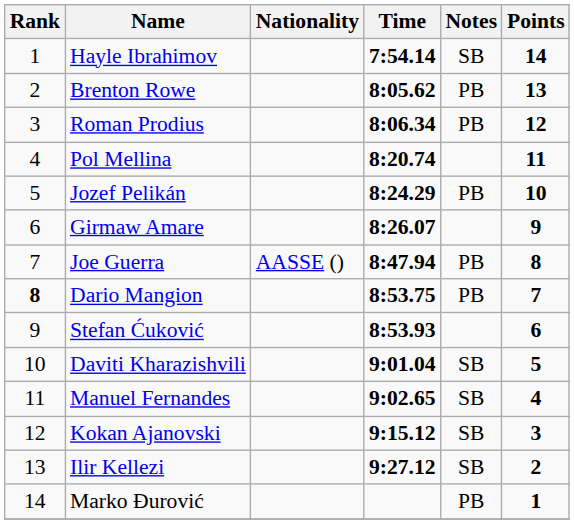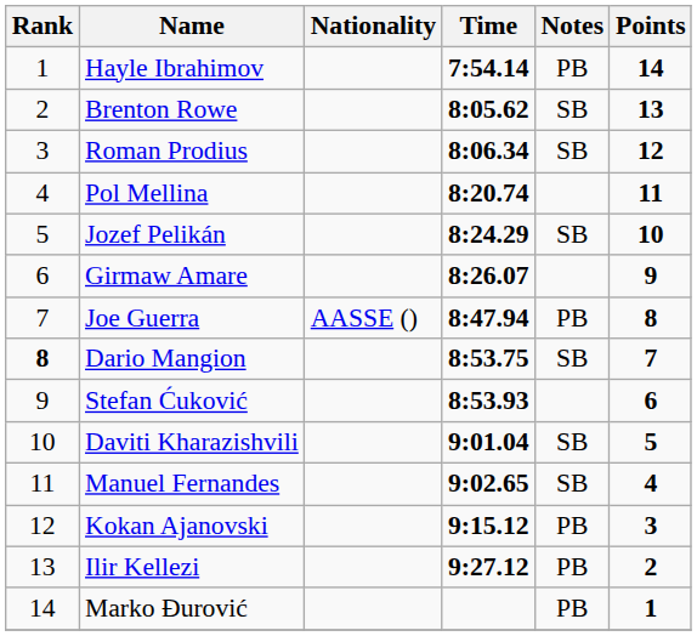Hayle Ibrahimov | Notes: SB -> PB
Brenton Rowe | Notes: PB -> SB
Roman Prodius | Notes: PB -> SB
Jozef Pelikán | Notes: PB -> SB
Dario Mangion | Notes: PB -> SB
Kokan Ajanovski | Notes: SB -> PB
Ilir Kellezi | Notes: SB -> PB
